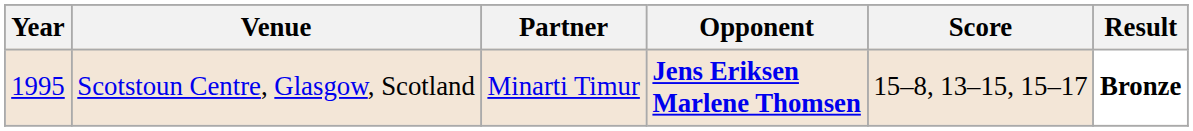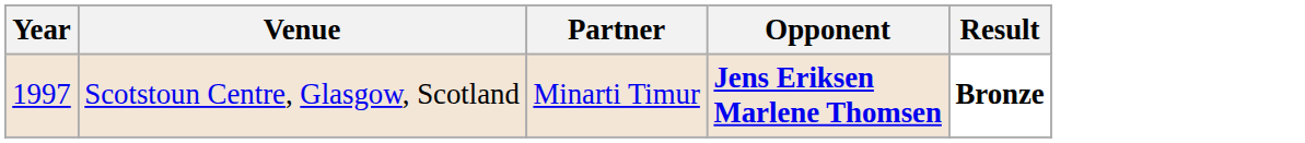- column: Score | 15–8, 13–15, 15–17
Scotstoun Centre, Glasgow, Scotland | Year: 1995 -> 1997
